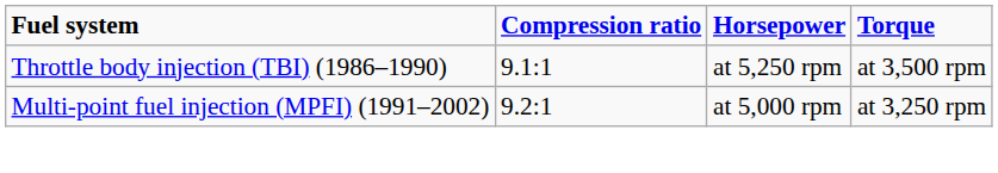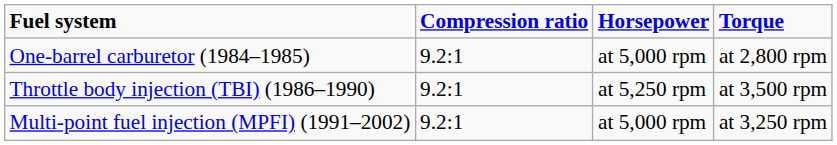+ row: One-barrel carburetor (1984–1985) | 9.2:1 | at 5,000 rpm | at 2,800 rpm
Throttle body injection (TBI) (1986–1990) | Compression ratio: 9.1:1 -> 9.2:1
